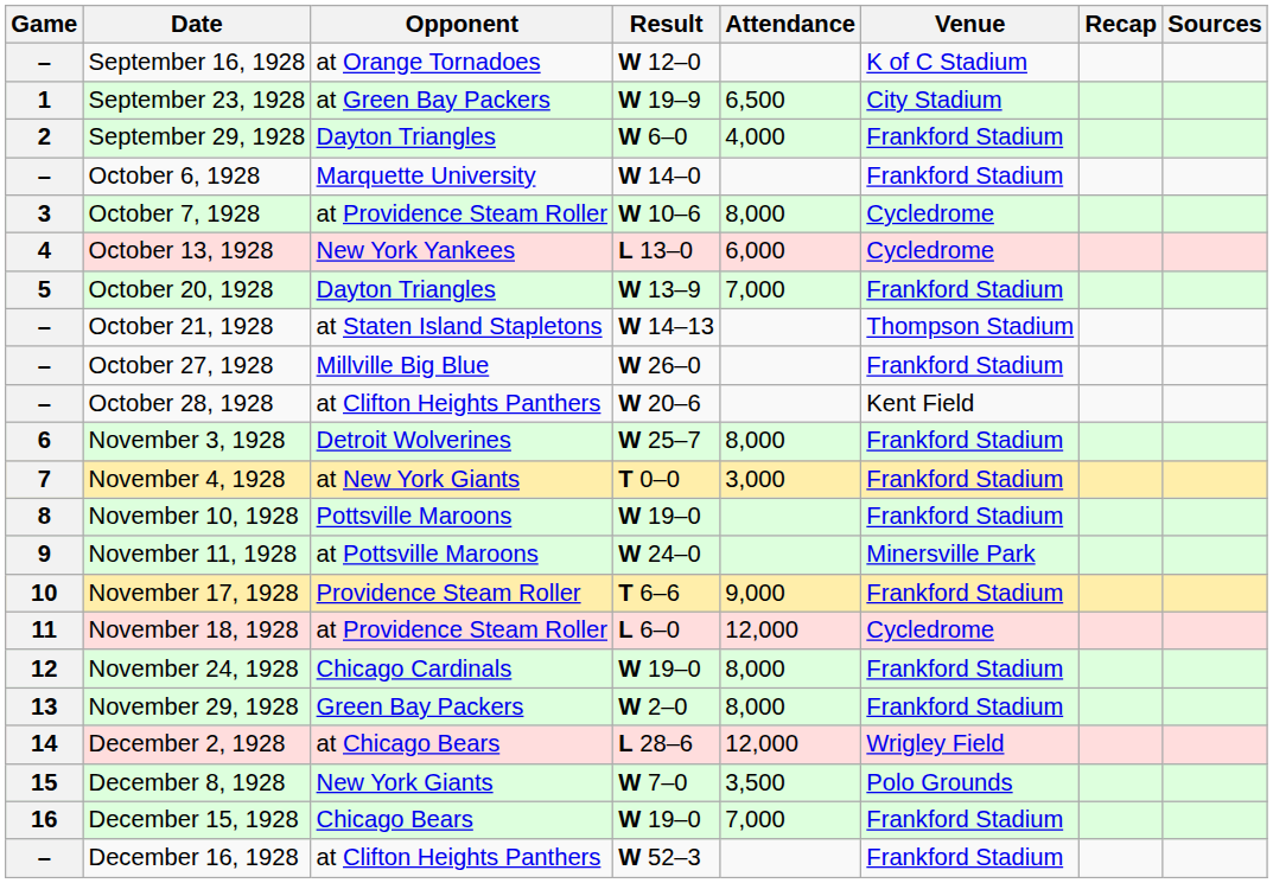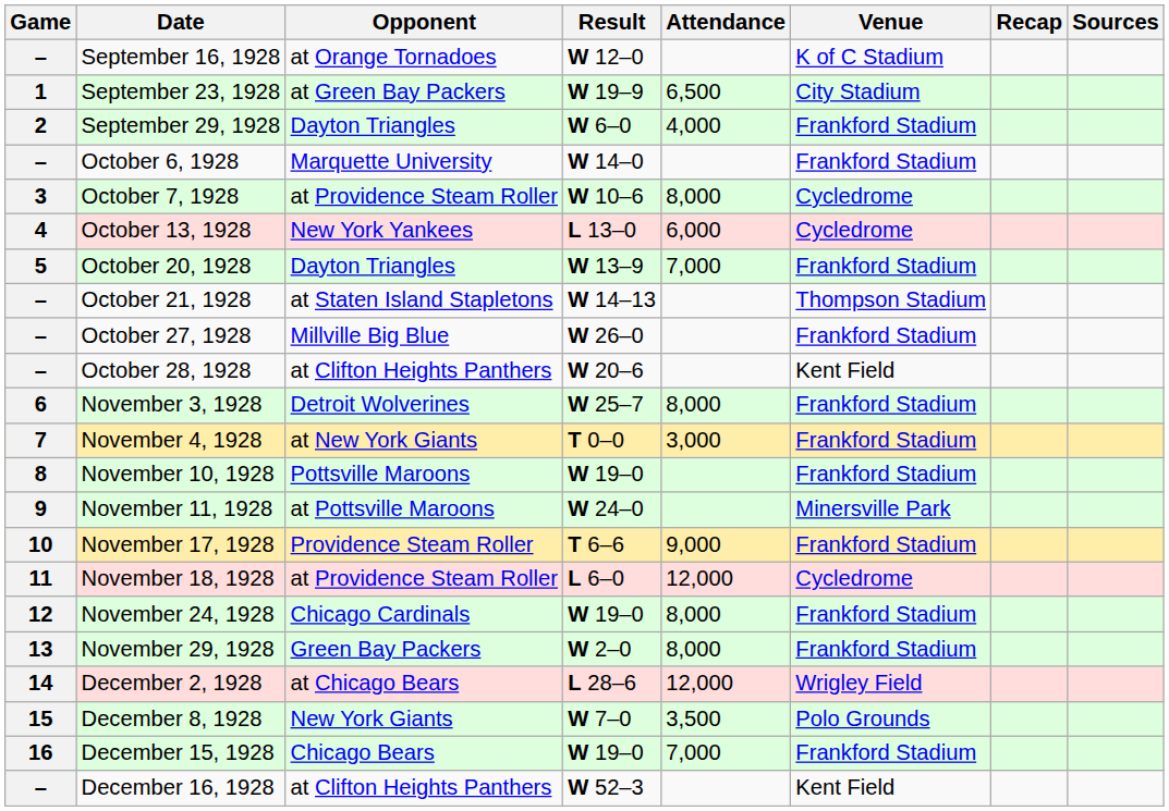December 16, 1928 | Venue: Frankford Stadium -> Kent Field
